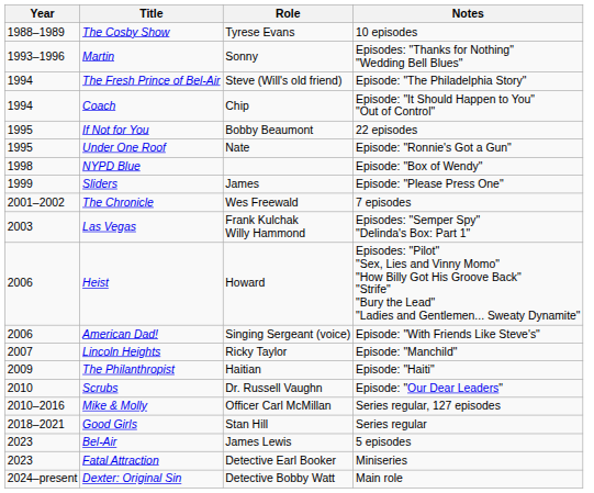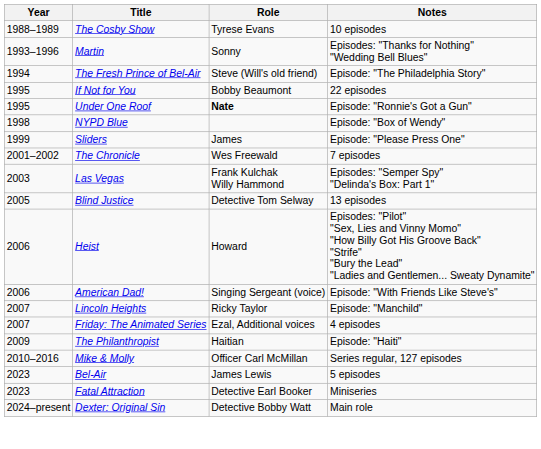- row: 1994 | Coach | Chip | Episode: "It Should Happen to You" "Out of Control"
Under One Roof | Role: normal -> bold
+ row: 2005 | Blind Justice | Detective Tom Selway | 13 episodes
+ row: 2007 | Friday: The Animated Series | Ezal, Additional voices | 4 episodes
- row: 2010 | Scrubs | Dr. Russell Vaughn | Episode: "Our Dear Leaders"
- row: 2018–2021 | Good Girls | Stan Hill | Series regular
